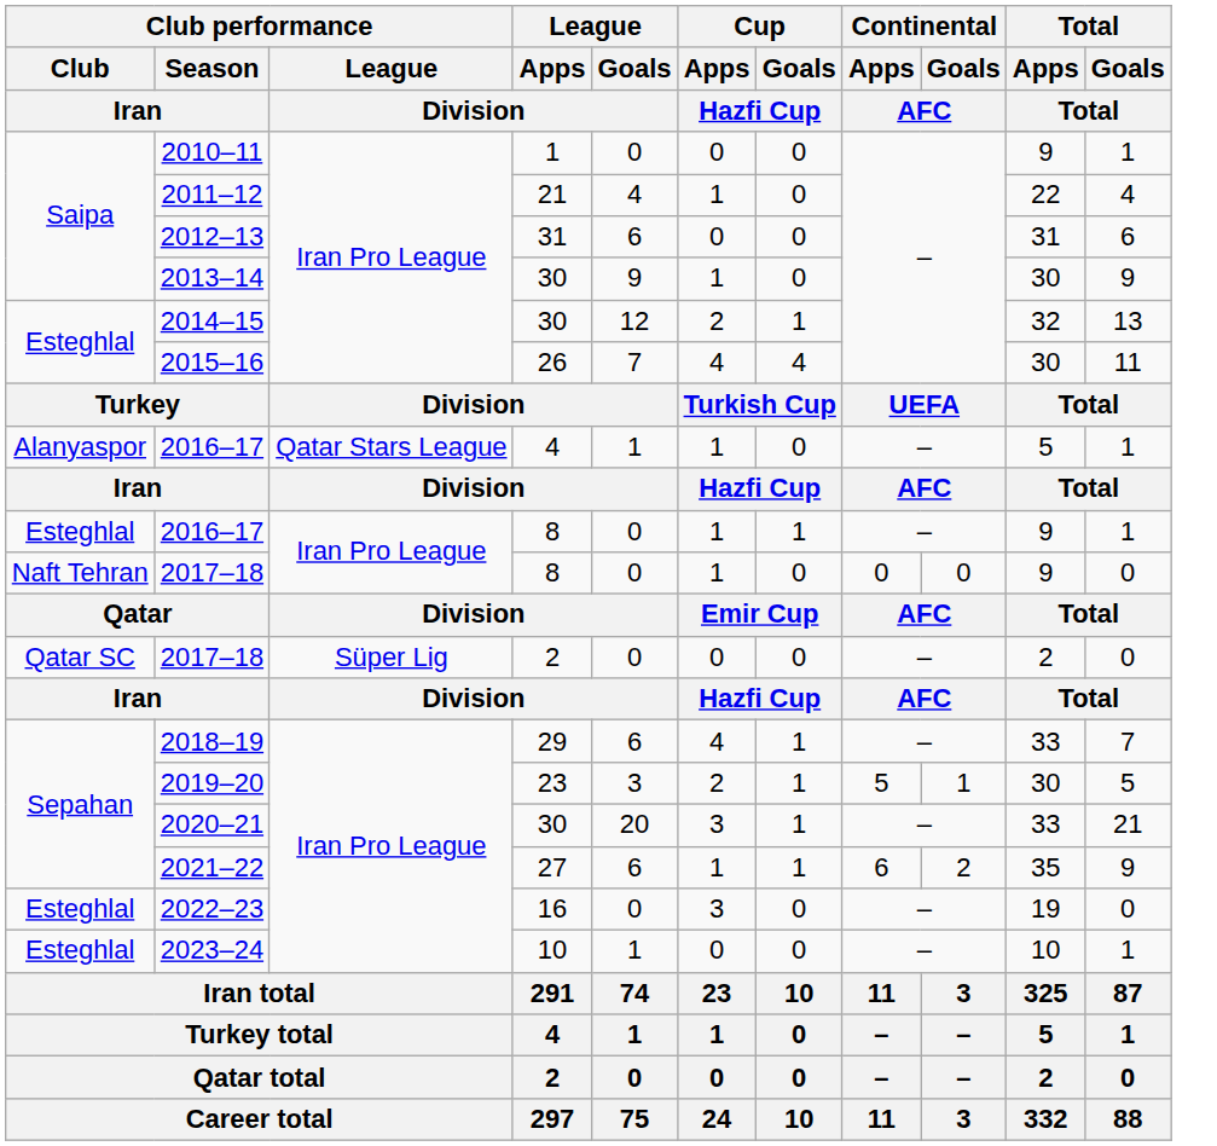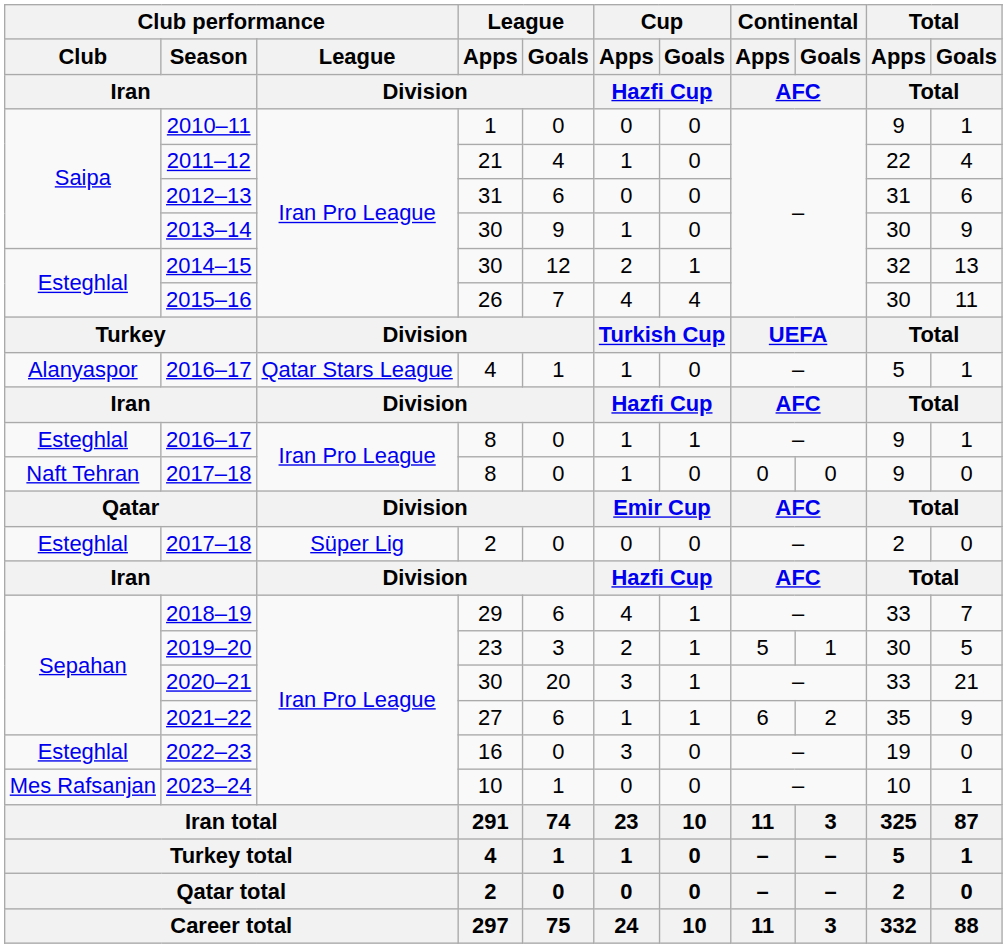2017–18 / 2 | Club performance / Club / Iran: Qatar SC -> Esteghlal
2023–24 | Club performance / Club / Iran: Esteghlal -> Mes Rafsanjan
